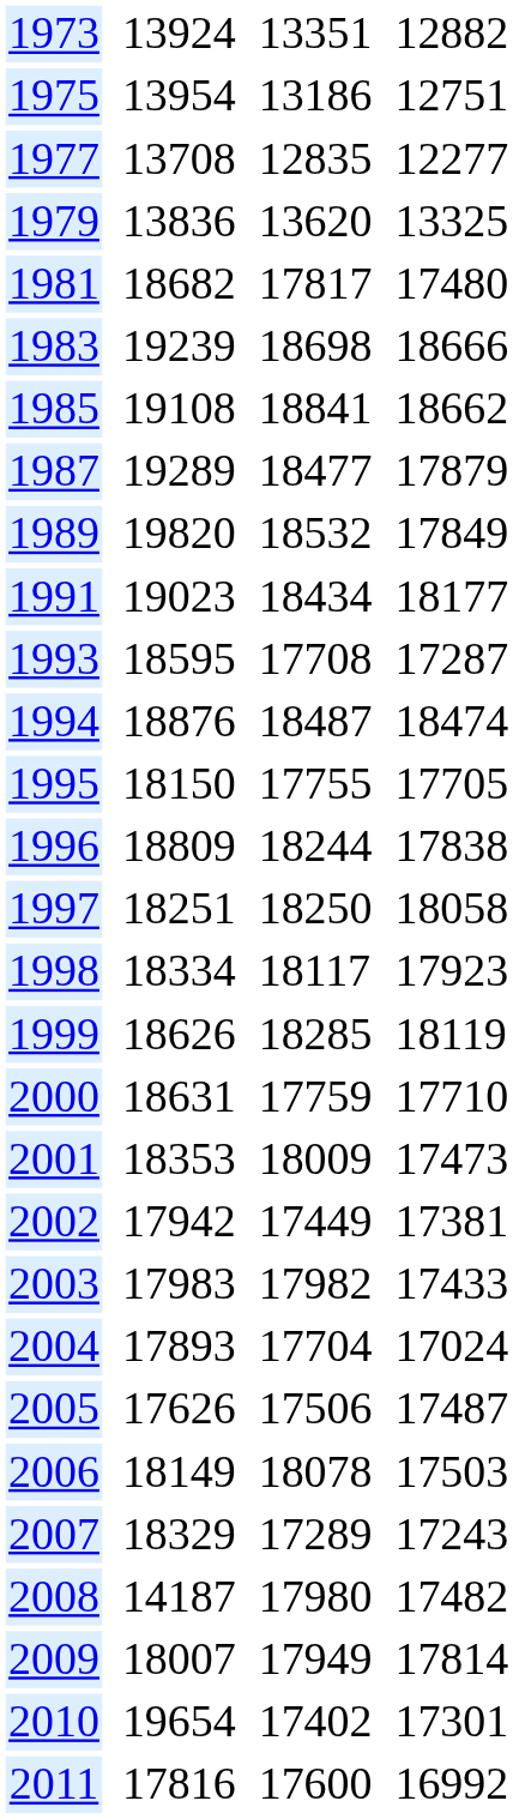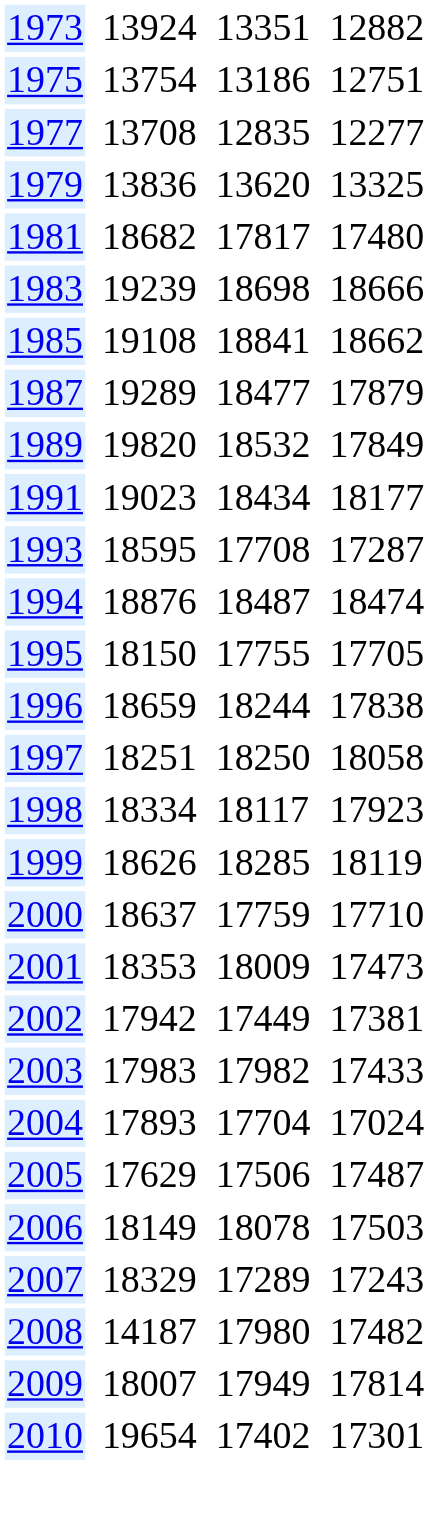1975 | column 3: 13954 -> 13754
1996 | column 3: 18809 -> 18659
2000 | column 3: 18631 -> 18637
2005 | column 3: 17626 -> 17629
- row: 2011 | 17816 | 17600 | 16992
